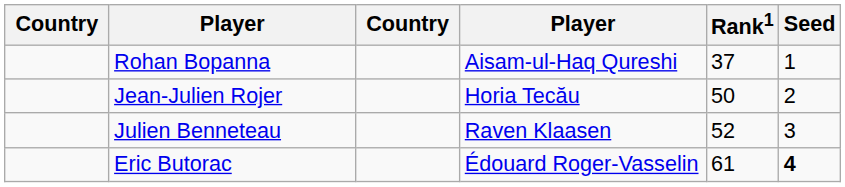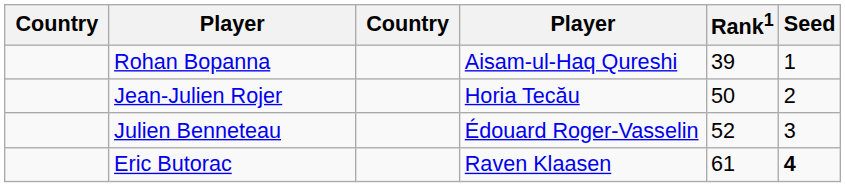Rohan Bopanna | Rank1: 37 -> 39
Julien Benneteau | column 4: Raven Klaasen -> Édouard Roger-Vasselin
Eric Butorac | column 4: Édouard Roger-Vasselin -> Raven Klaasen
